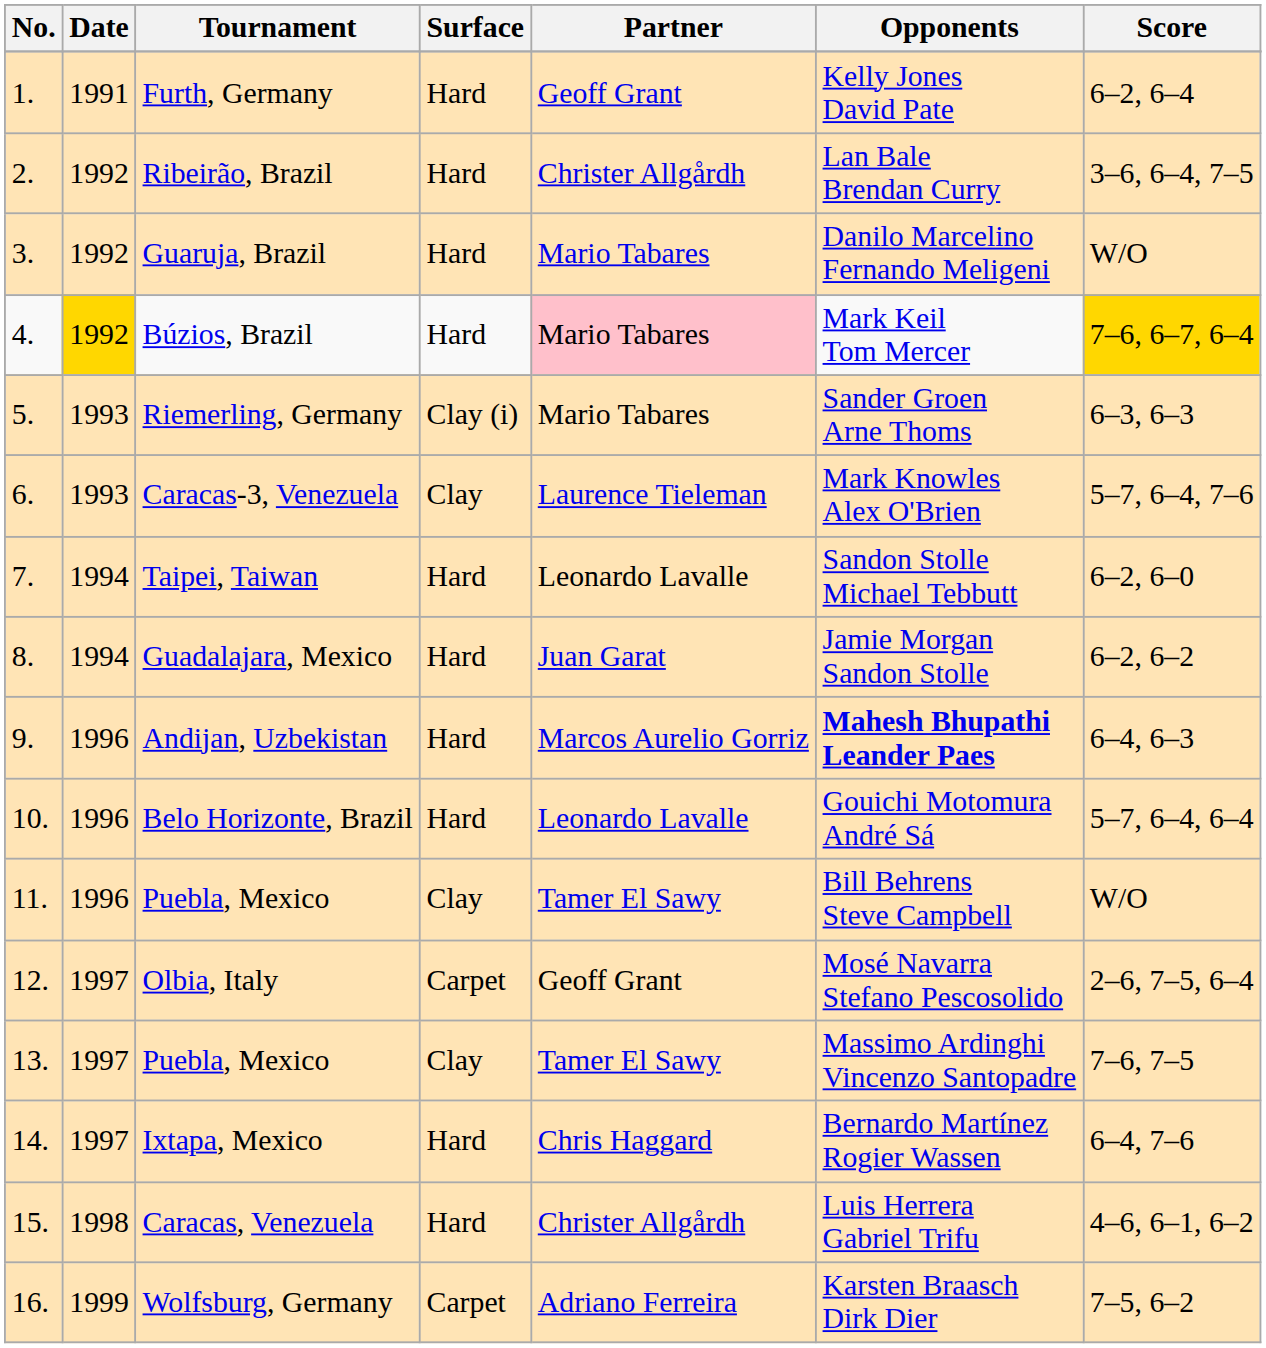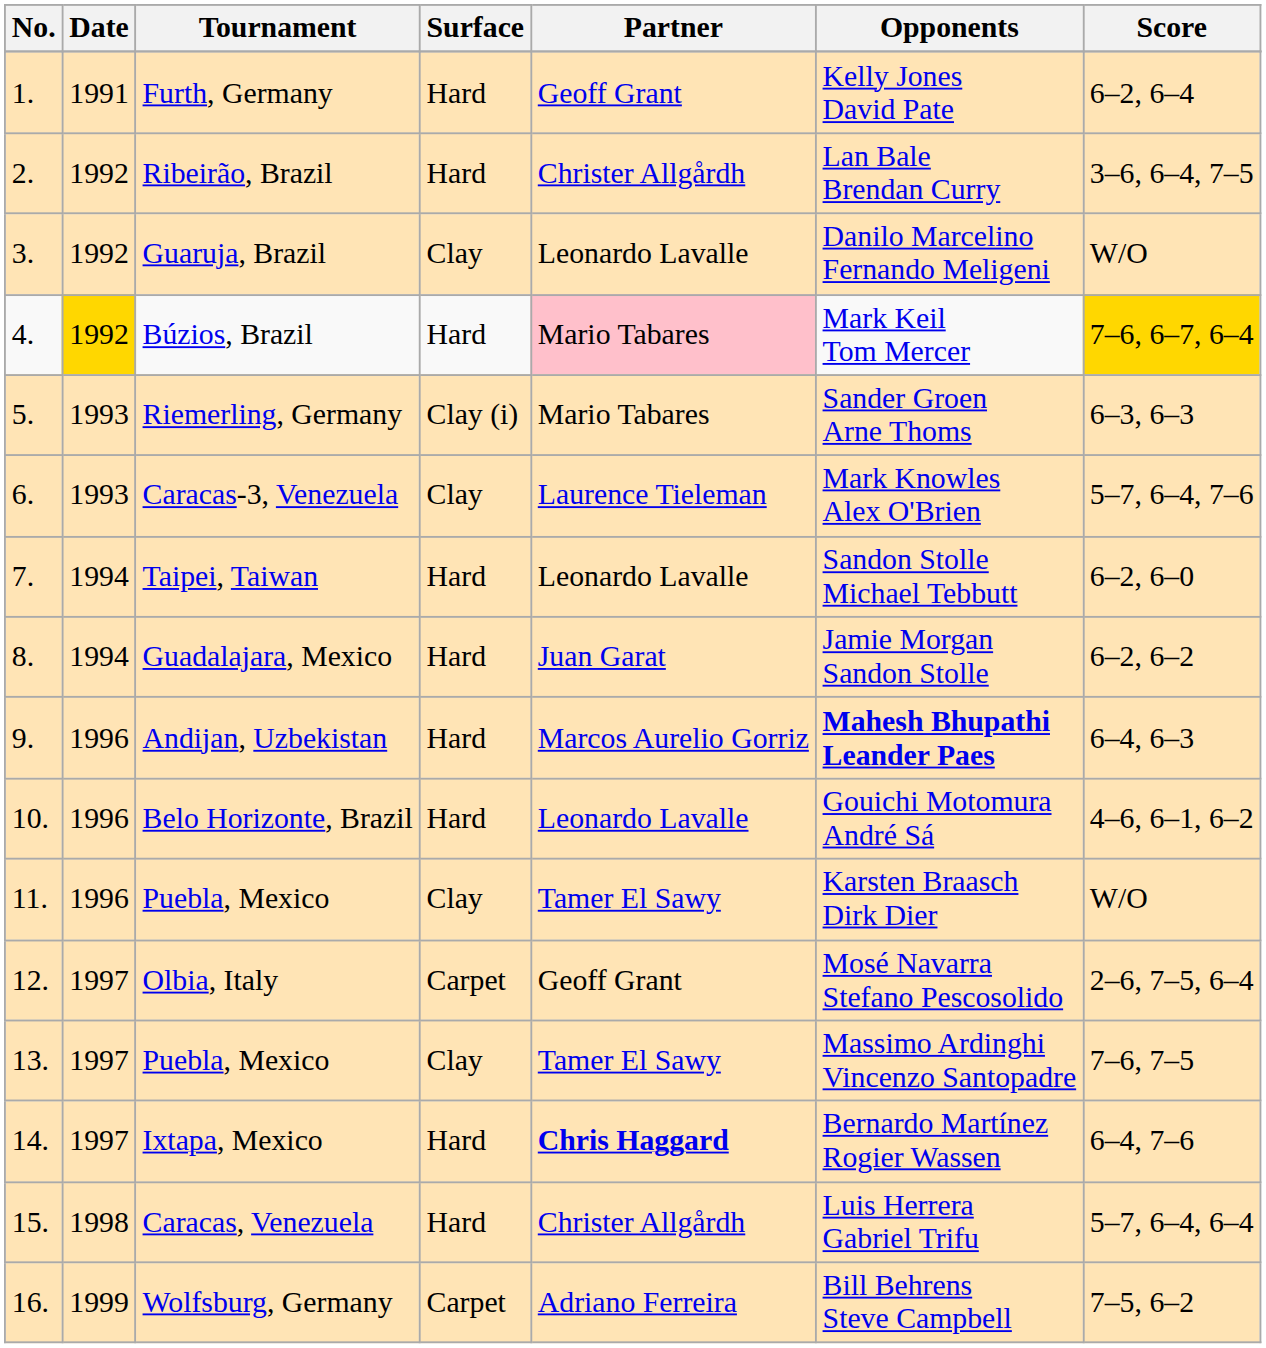Guaruja, Brazil | Surface: Hard -> Clay
Guaruja, Brazil | Partner: Mario Tabares -> Leonardo Lavalle
Belo Horizonte, Brazil | Score: 5–7, 6–4, 6–4 -> 4–6, 6–1, 6–2
11. / Puebla, Mexico | Opponents: Bill Behrens Steve Campbell -> Karsten Braasch Dirk Dier
Ixtapa, Mexico | Partner: normal -> bold
Caracas, Venezuela | Score: 4–6, 6–1, 6–2 -> 5–7, 6–4, 6–4
Wolfsburg, Germany | Opponents: Karsten Braasch Dirk Dier -> Bill Behrens Steve Campbell
